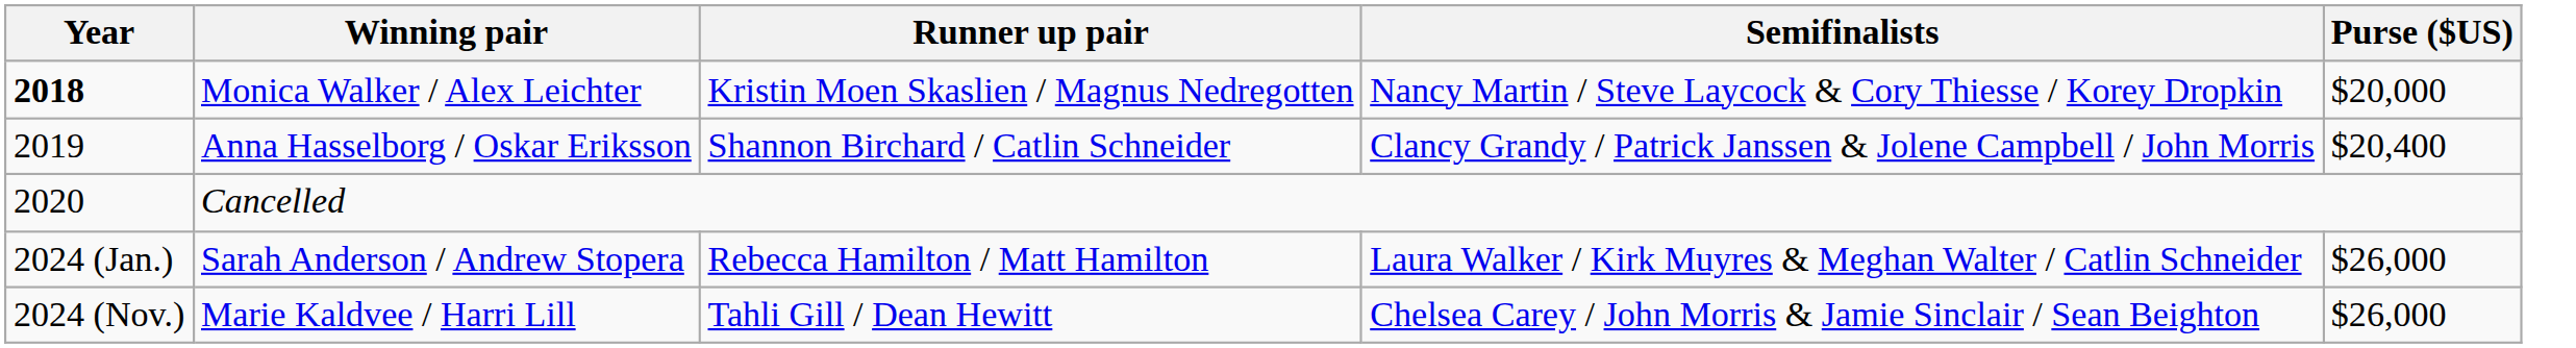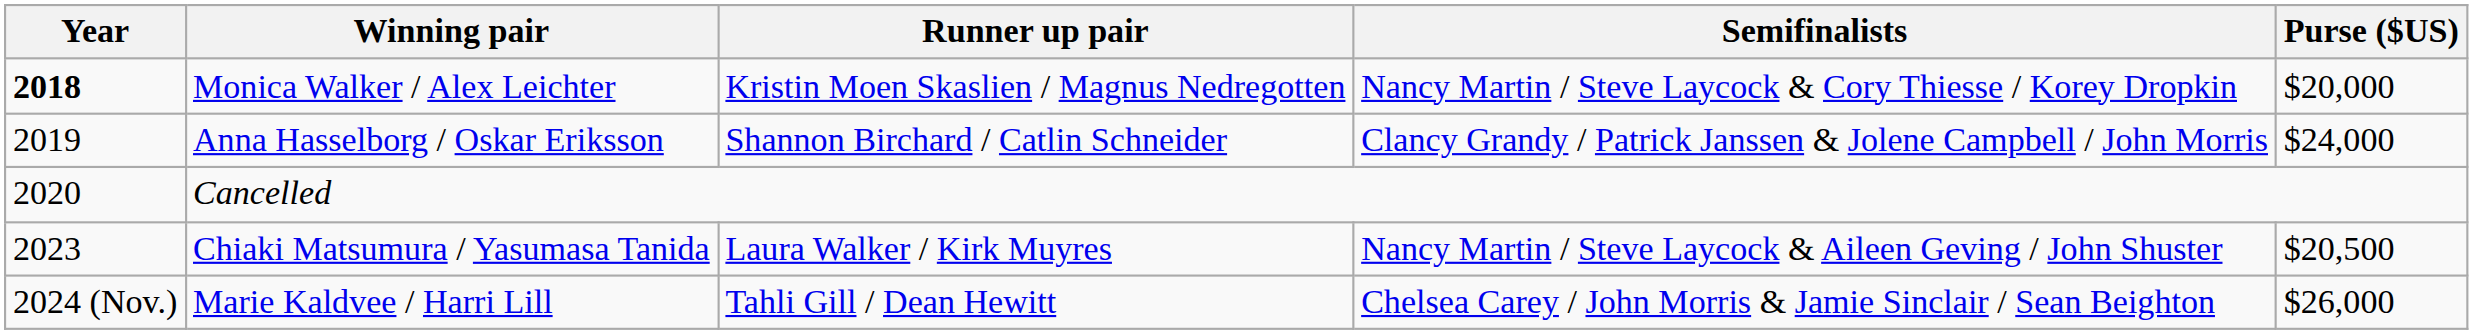Anna Hasselborg / Oskar Eriksson | Purse ($US): $20,400 -> $24,000
+ row: 2023 | Chiaki Matsumura / Yasumasa Tanida | Laura Walker / Kirk Muyres | Nancy Martin / Steve Laycock & Aileen Geving / John Shuster | $20,500
- row: 2024 (Jan.) | Sarah Anderson / Andrew Stopera | Rebecca Hamilton / Matt Hamilton | Laura Walker / Kirk Muyres & Meghan Walter / Catlin Schneider | $26,000
